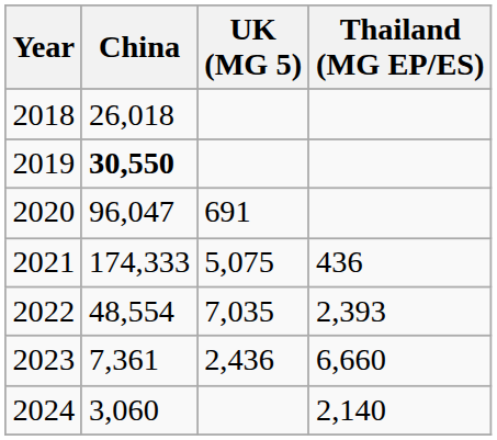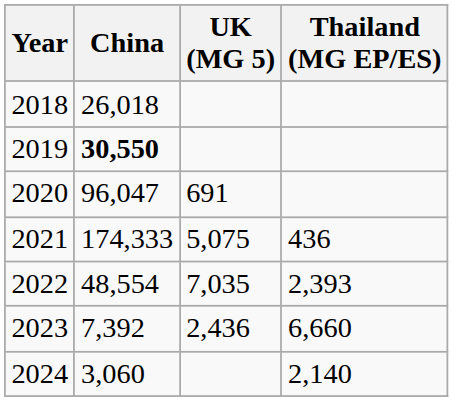2023 | China: 7,361 -> 7,392
